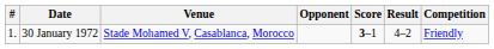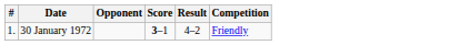- column: Venue | Stade Mohamed V, Casablanca, Morocco
